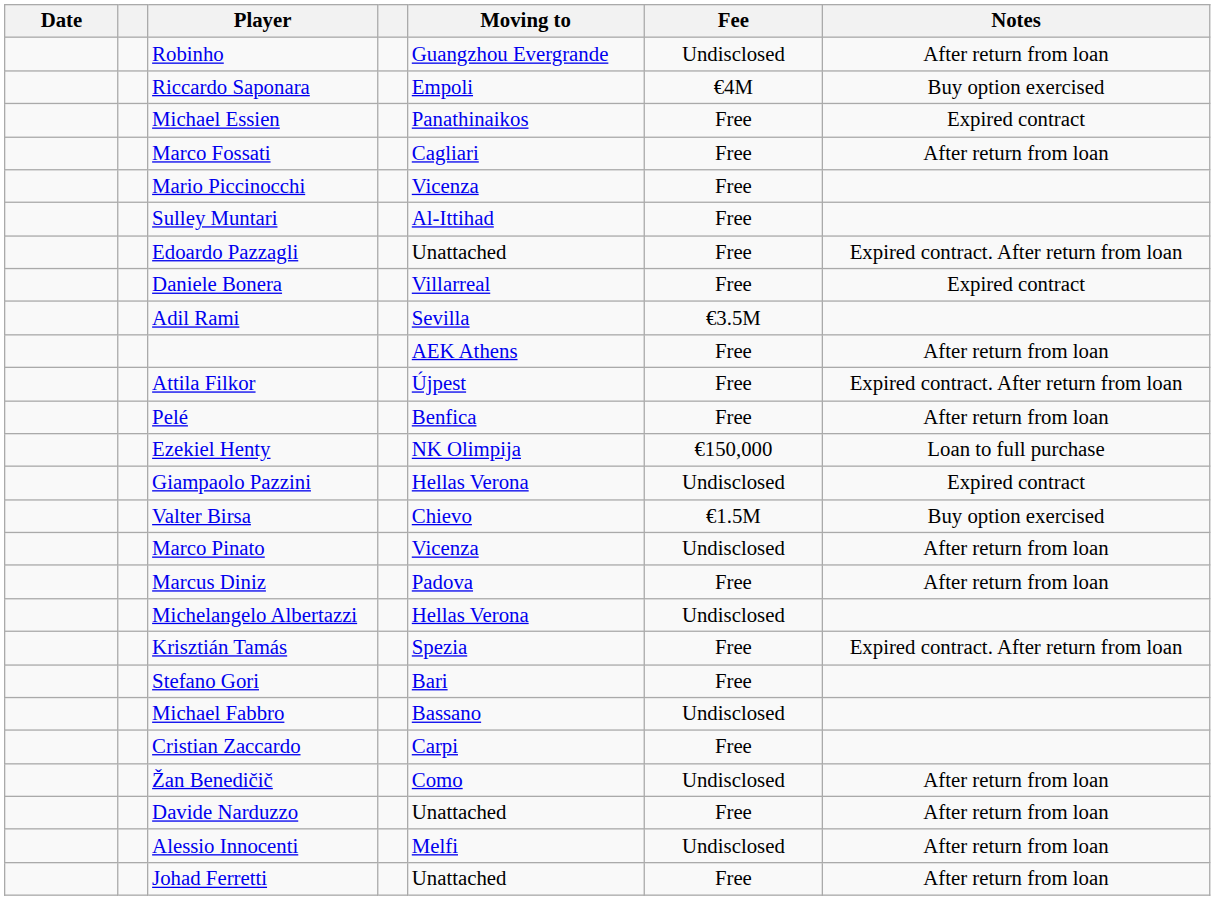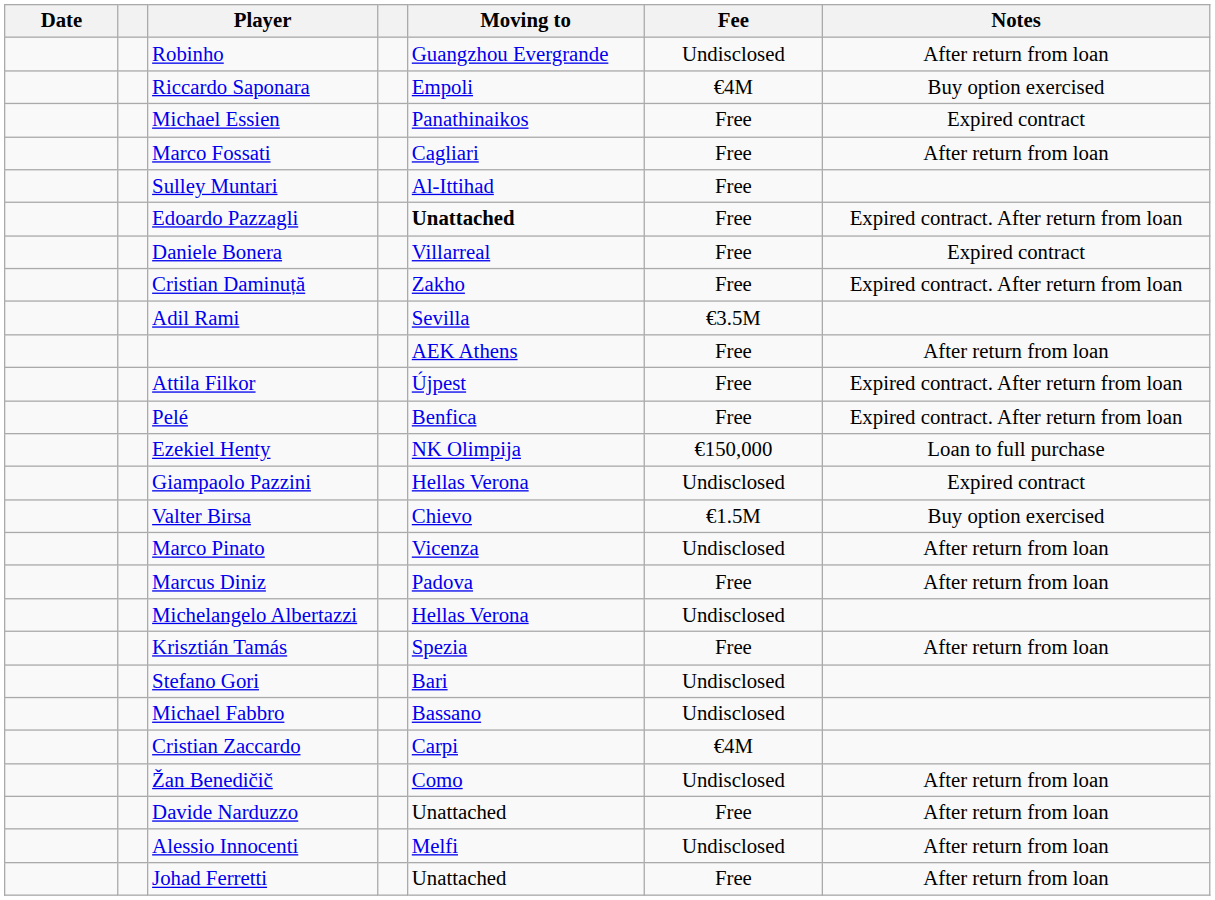- row: Mario Piccinocchi | Vicenza | Free
Edoardo Pazzagli | Moving to: normal -> bold
+ row: Cristian Daminuță | Zakho | Free | Expired contract. After return from loan
Pelé | Notes: After return from loan -> Expired contract. After return from loan
Krisztián Tamás | Notes: Expired contract. After return from loan -> After return from loan
Stefano Gori | Fee: Free -> Undisclosed
Cristian Zaccardo | Fee: Free -> €4M
